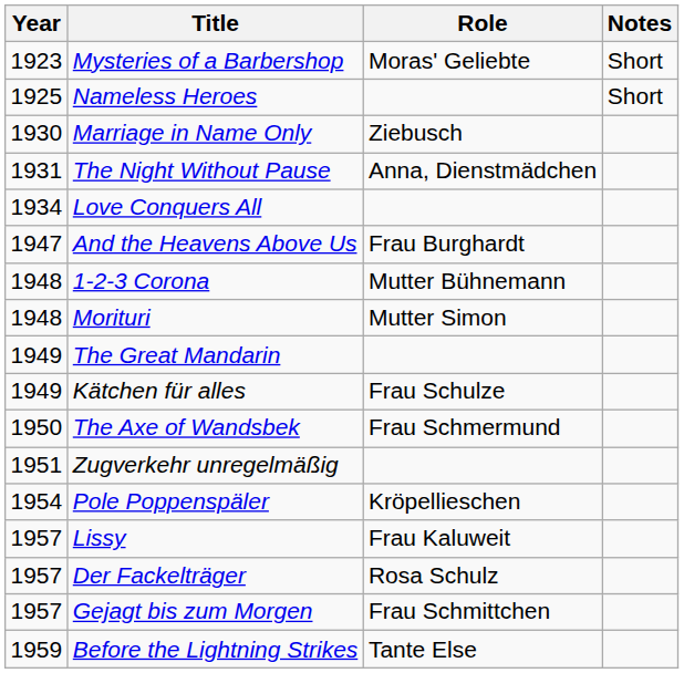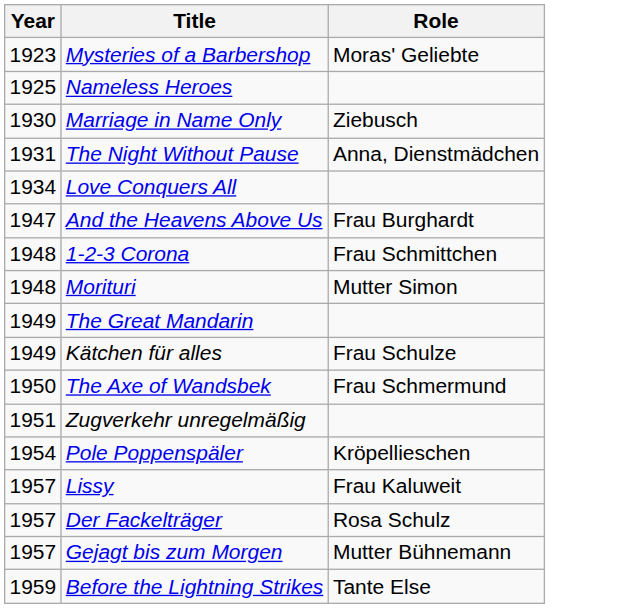- column: Notes | Short | Short
1-2-3 Corona | Role: Mutter Bühnemann -> Frau Schmittchen
Gejagt bis zum Morgen | Role: Frau Schmittchen -> Mutter Bühnemann
